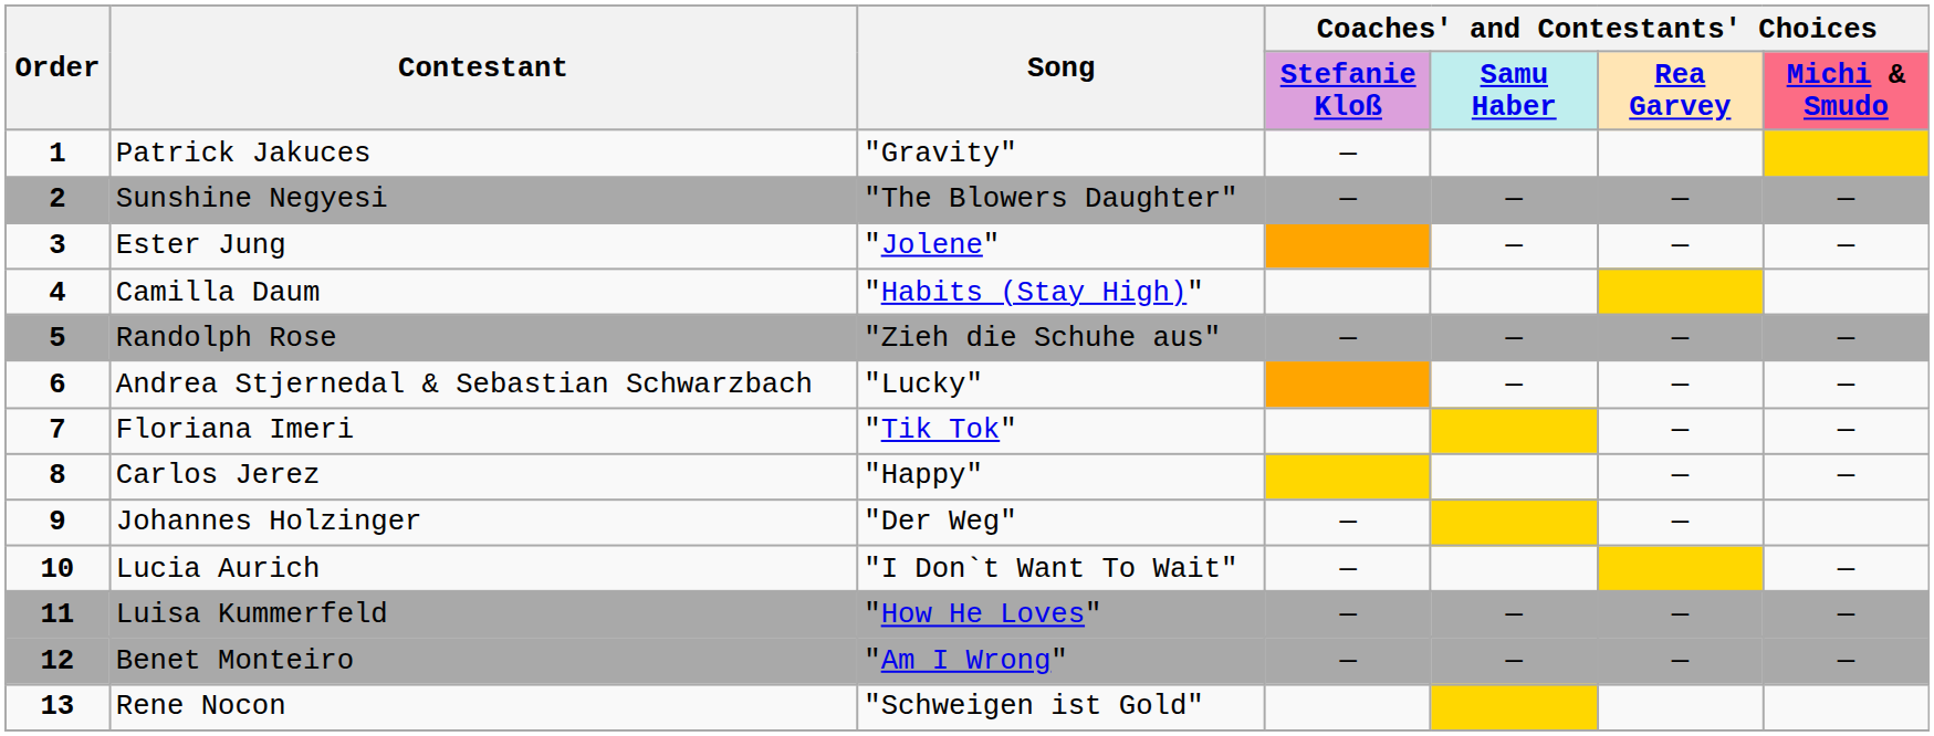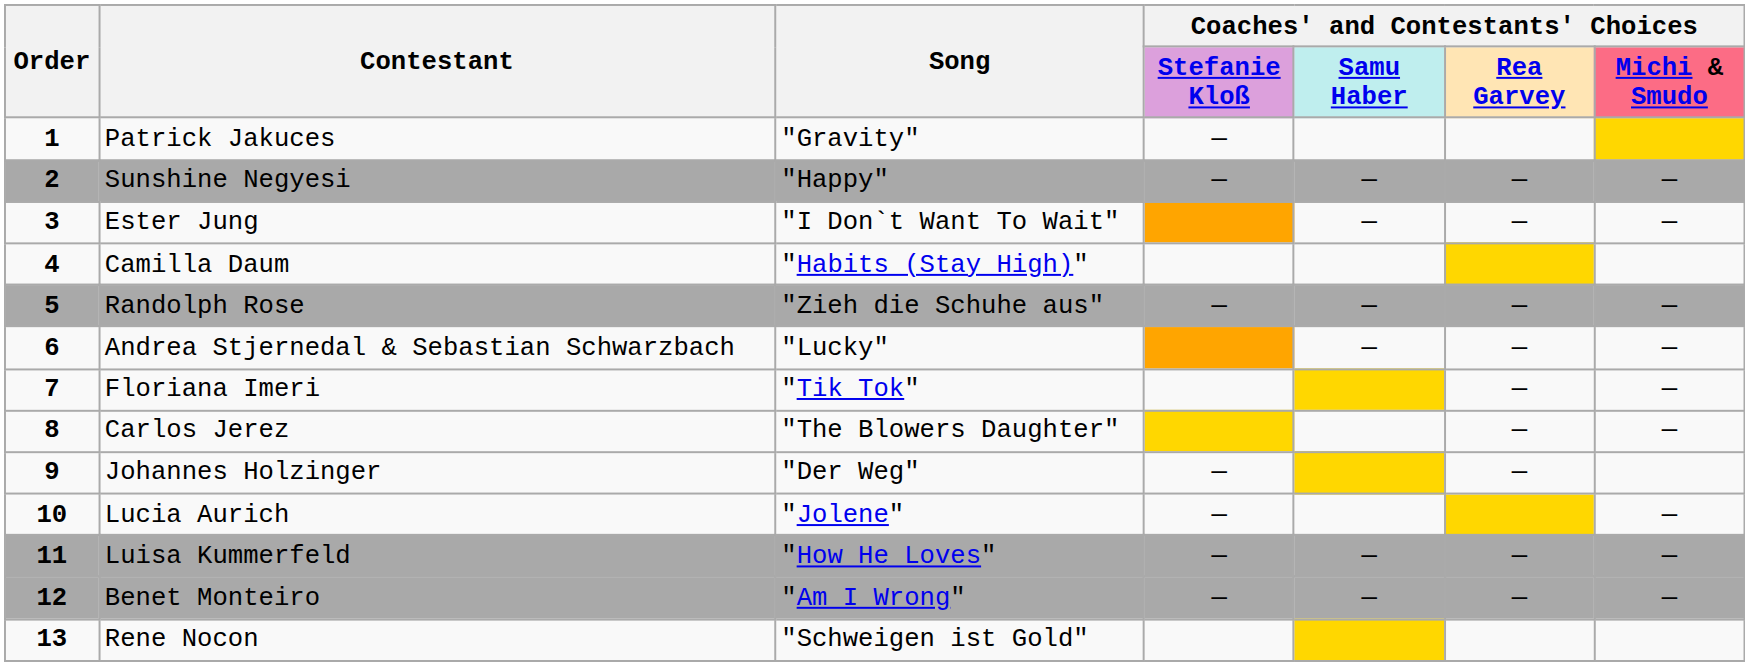Sunshine Negyesi | Song: "The Blowers Daughter" -> "Happy"
Ester Jung | Song: "Jolene" -> "I Don`t Want To Wait"
Carlos Jerez | Song: "Happy" -> "The Blowers Daughter"
Lucia Aurich | Song: "I Don`t Want To Wait" -> "Jolene"
